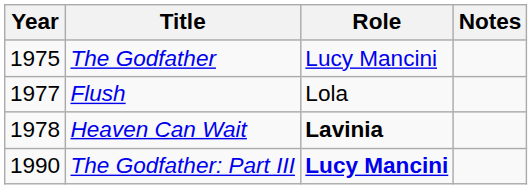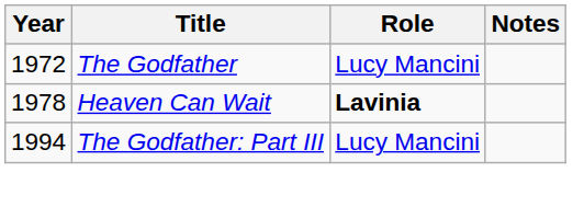The Godfather | Year: 1975 -> 1972
- row: 1977 | Flush | Lola
The Godfather: Part III | Year: 1990 -> 1994
The Godfather: Part III | Role: bold -> normal
